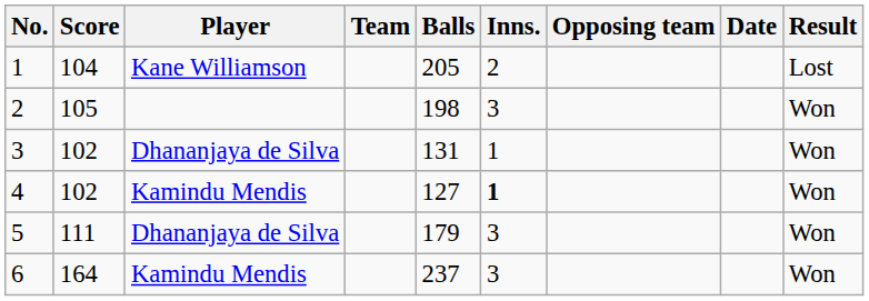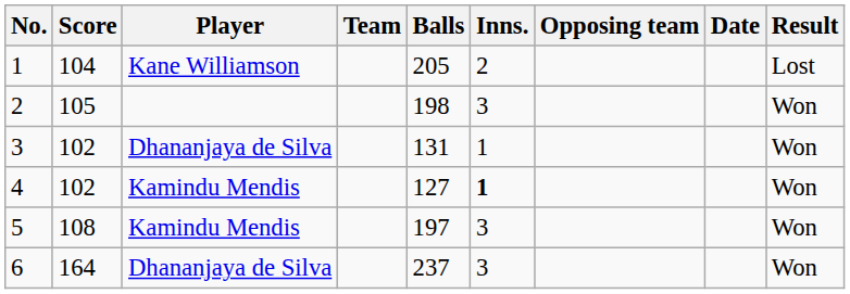5 | Score: 111 -> 108
5 | Player: Dhananjaya de Silva -> Kamindu Mendis
5 | Balls: 179 -> 197
6 | Player: Kamindu Mendis -> Dhananjaya de Silva
